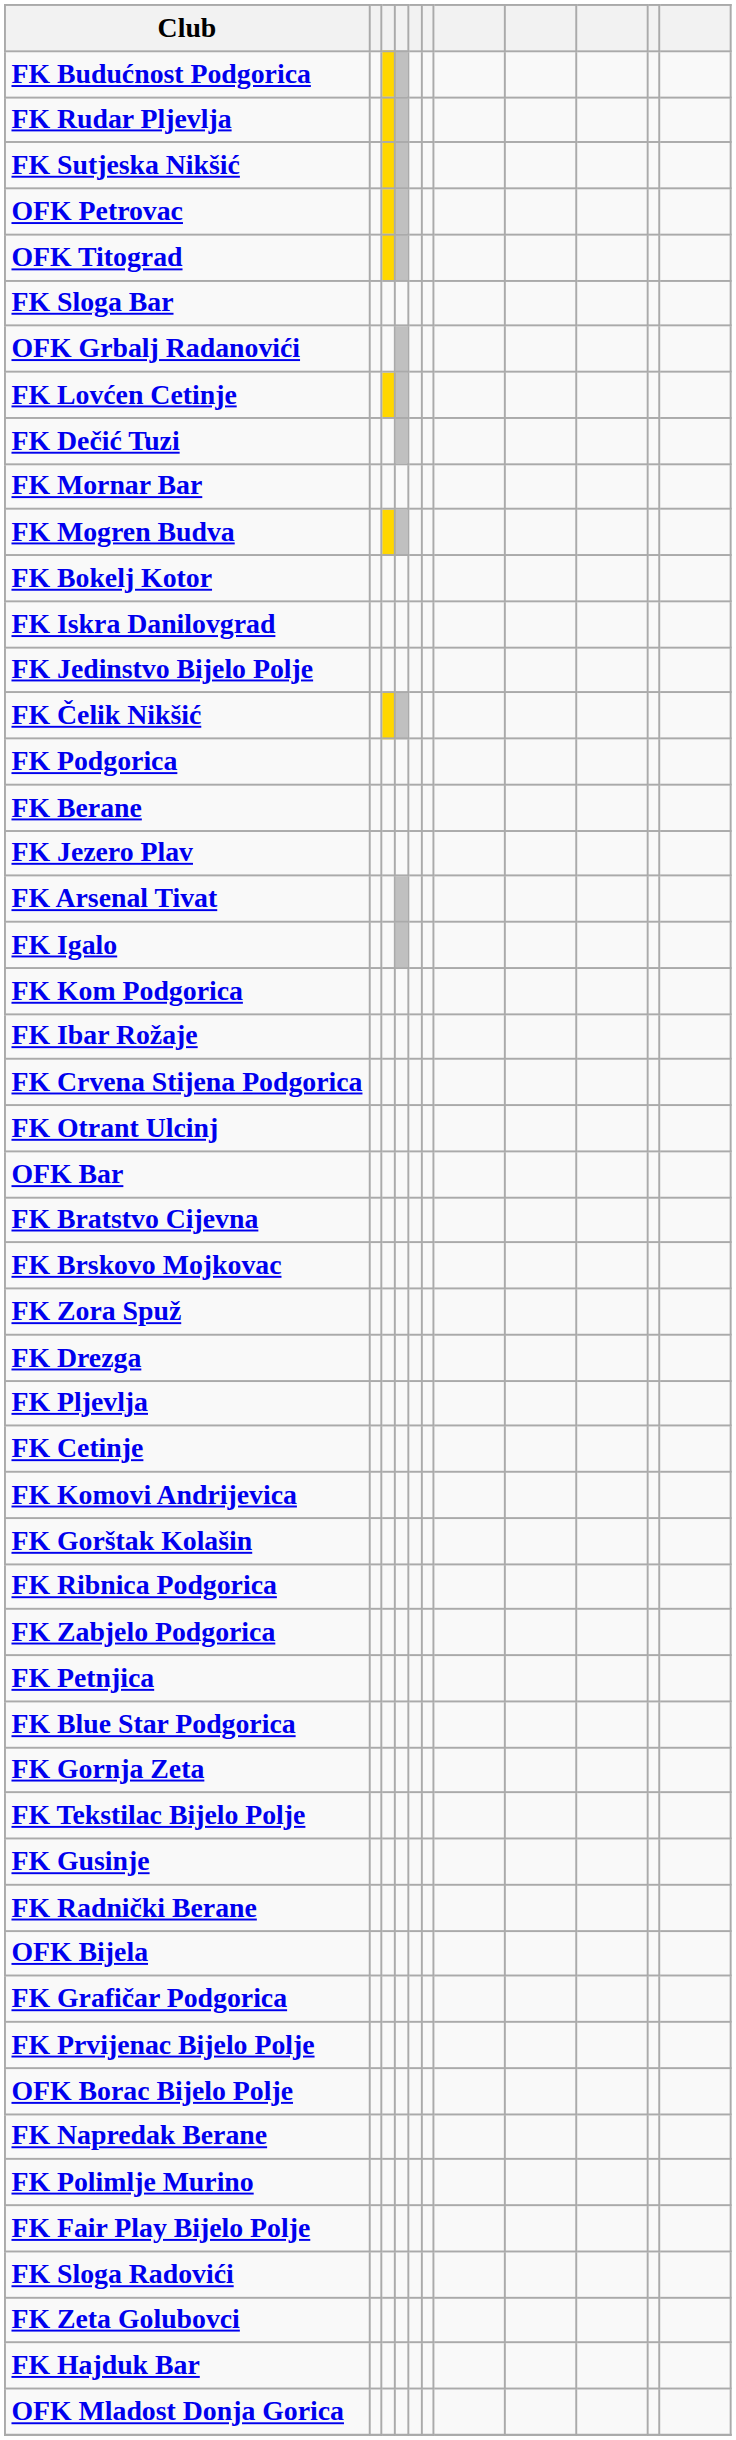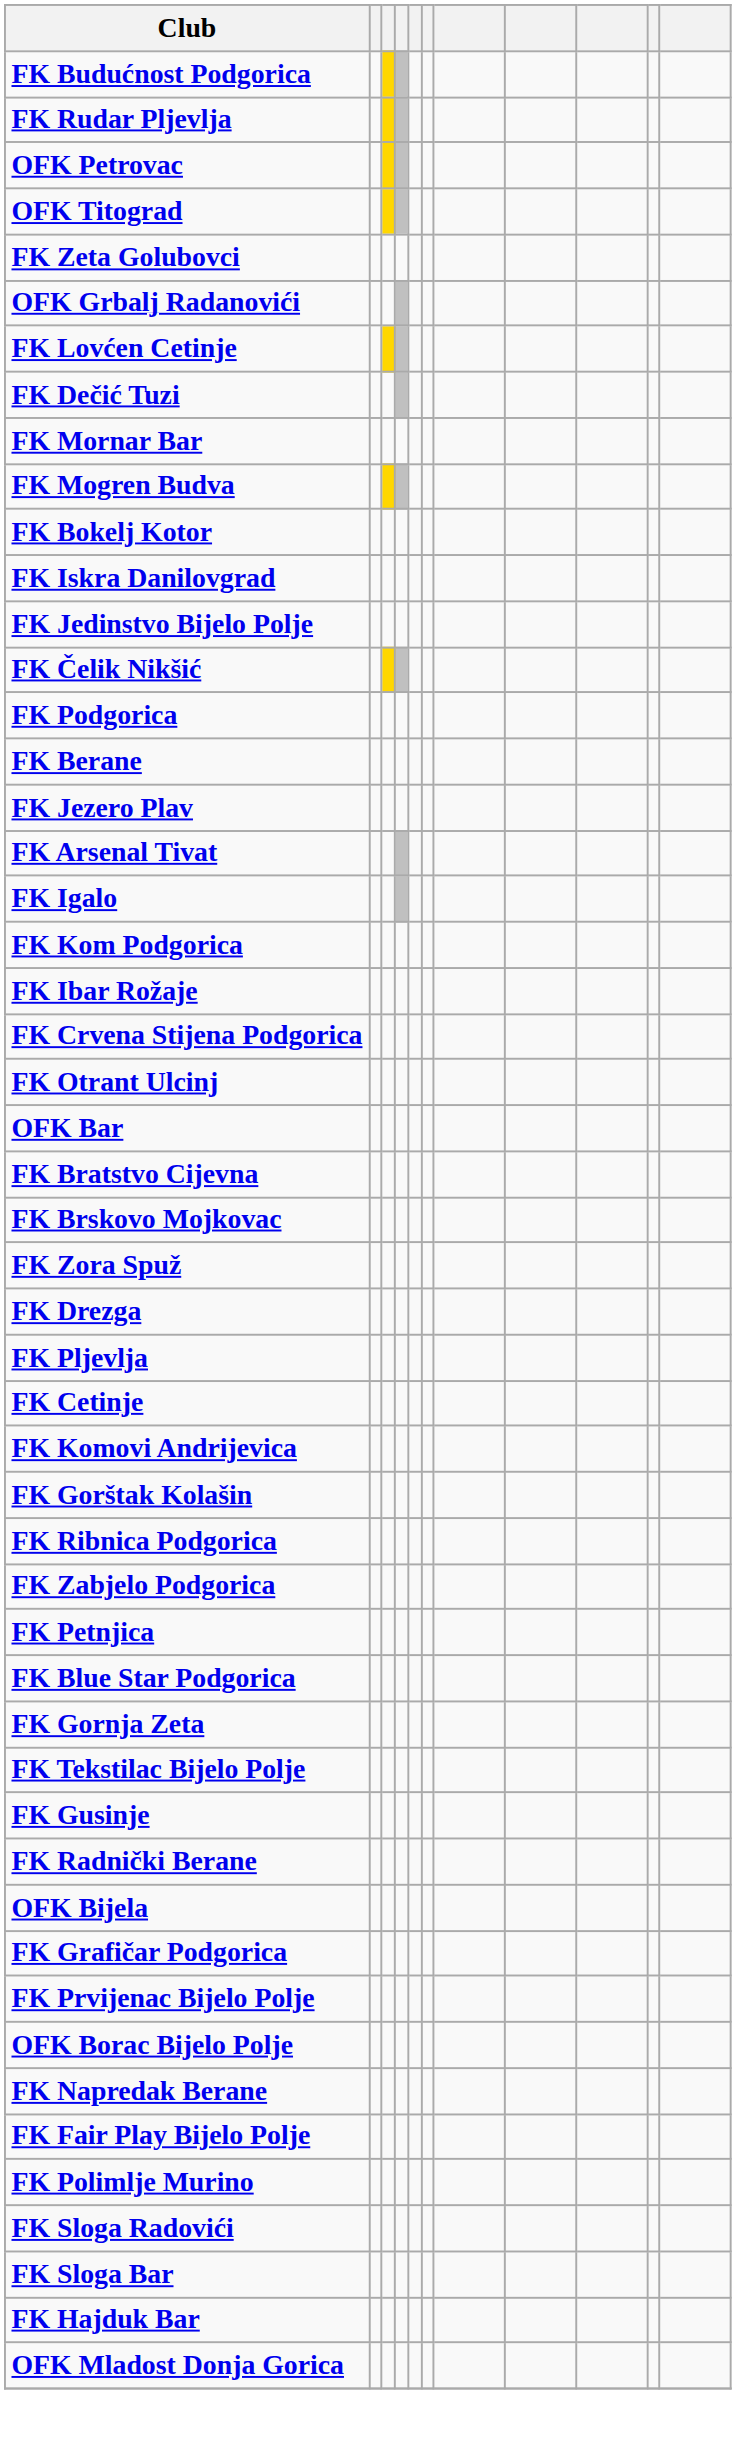- row: FK Sutjeska Nikšić
rows swapped: FK Zeta Golubovci <-> FK Sloga Bar
rows swapped: FK Fair Play Bijelo Polje <-> FK Polimlje Murino
